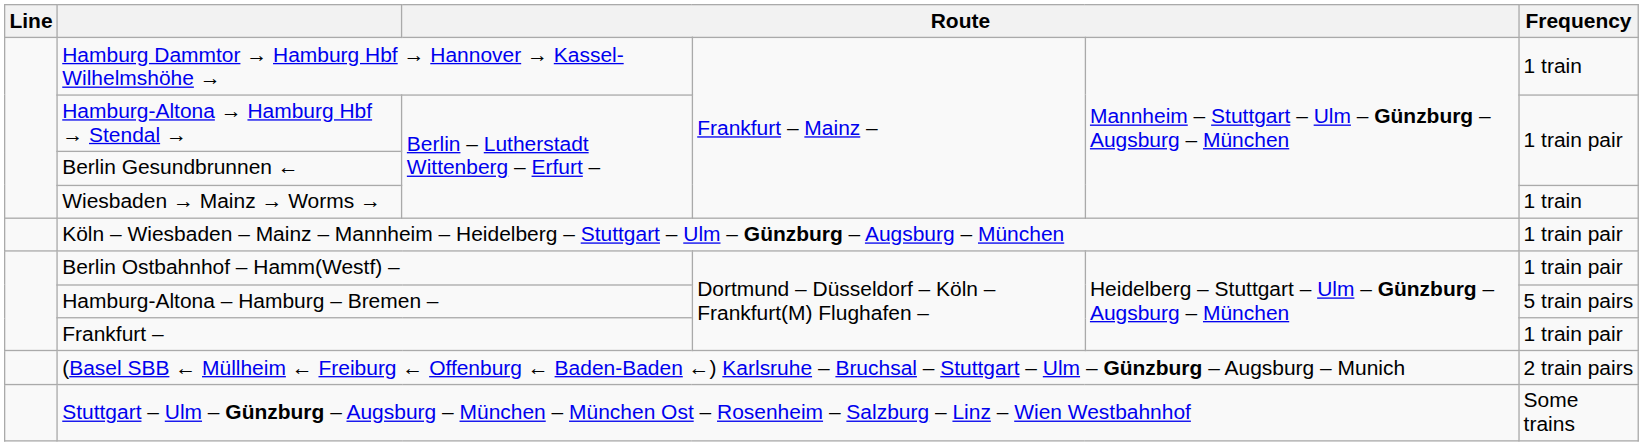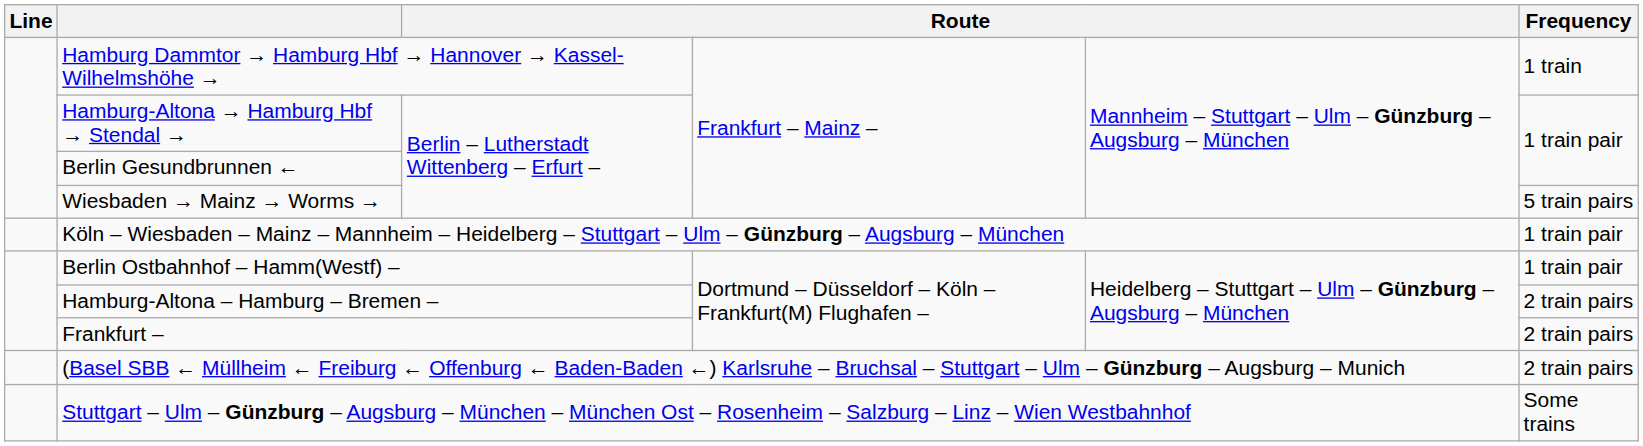Wiesbaden → Mainz → Worms → | Frequency: 1 train -> 5 train pairs
Hamburg-Altona – Hamburg – Bremen – | Frequency: 5 train pairs -> 2 train pairs
Frankfurt – | Frequency: 1 train pair -> 2 train pairs
